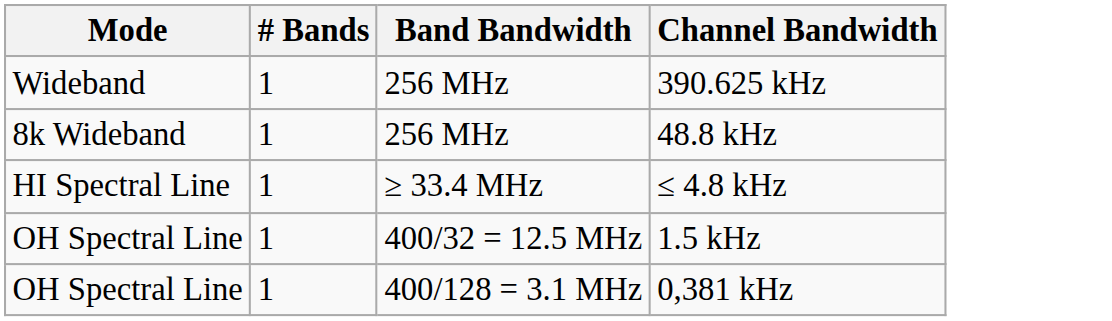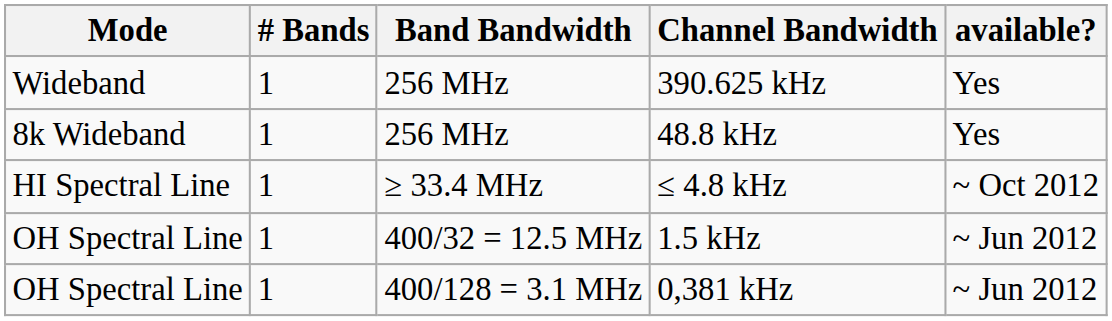+ column: available? | Yes | Yes | ~ Oct 2012 | ~ Jun 2012 | ~ Jun 2012
